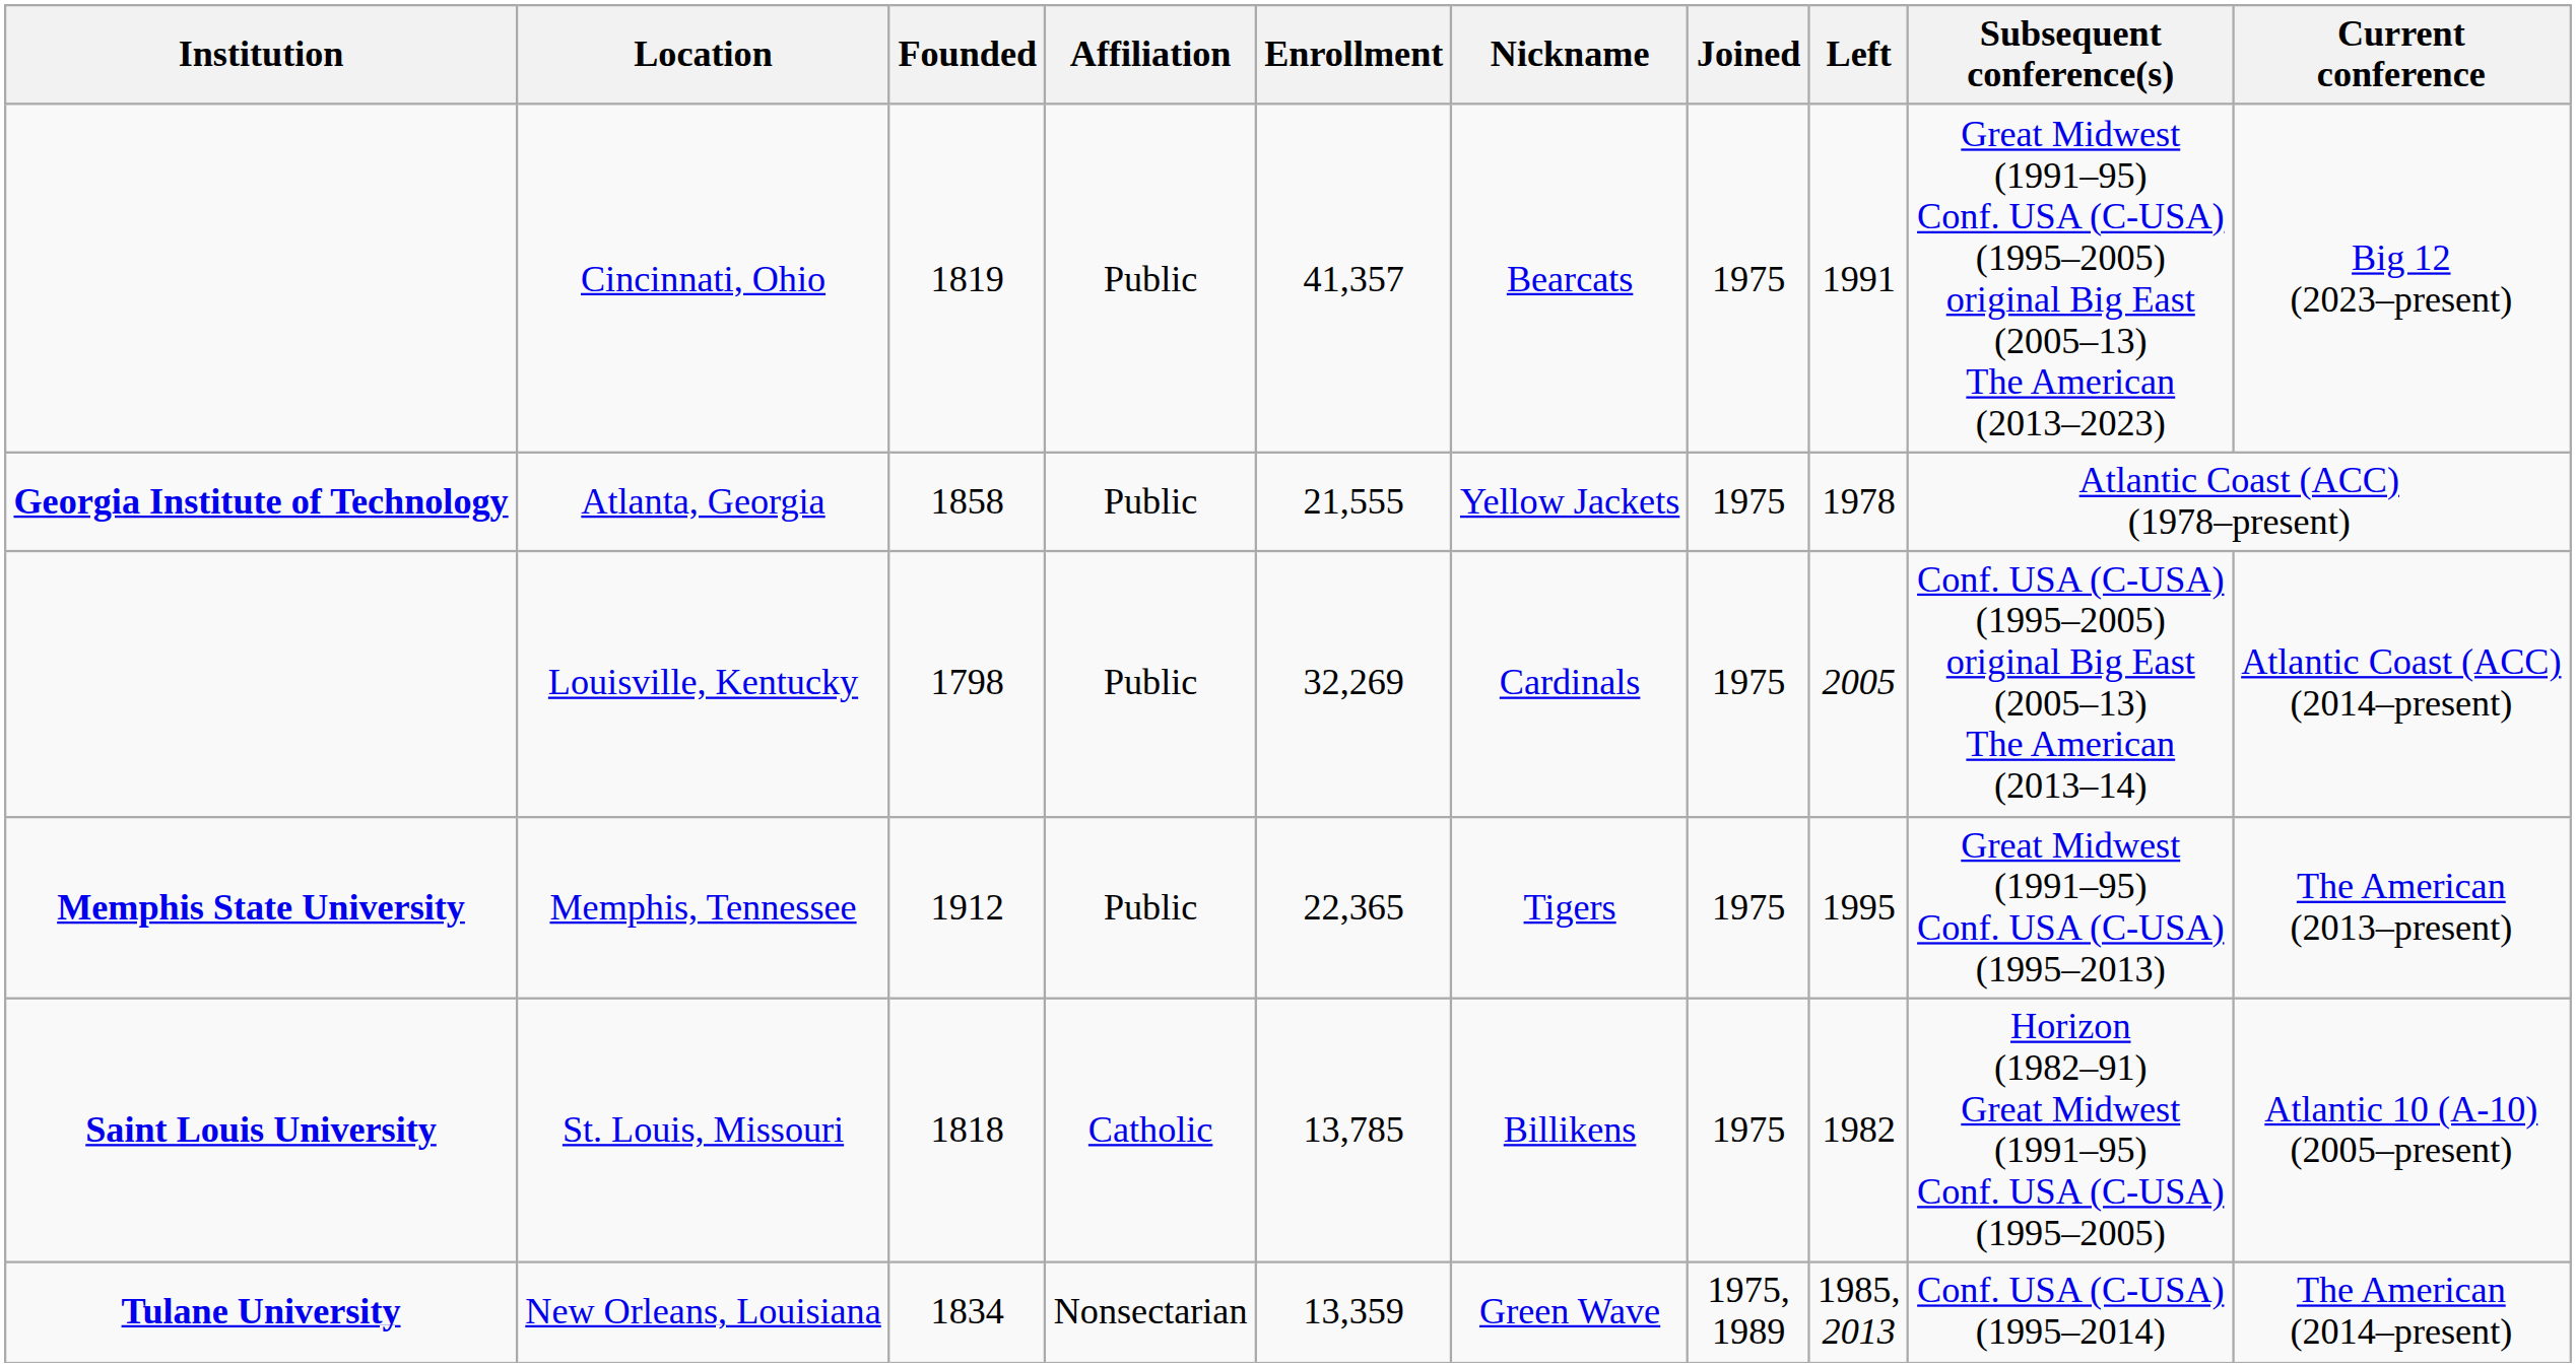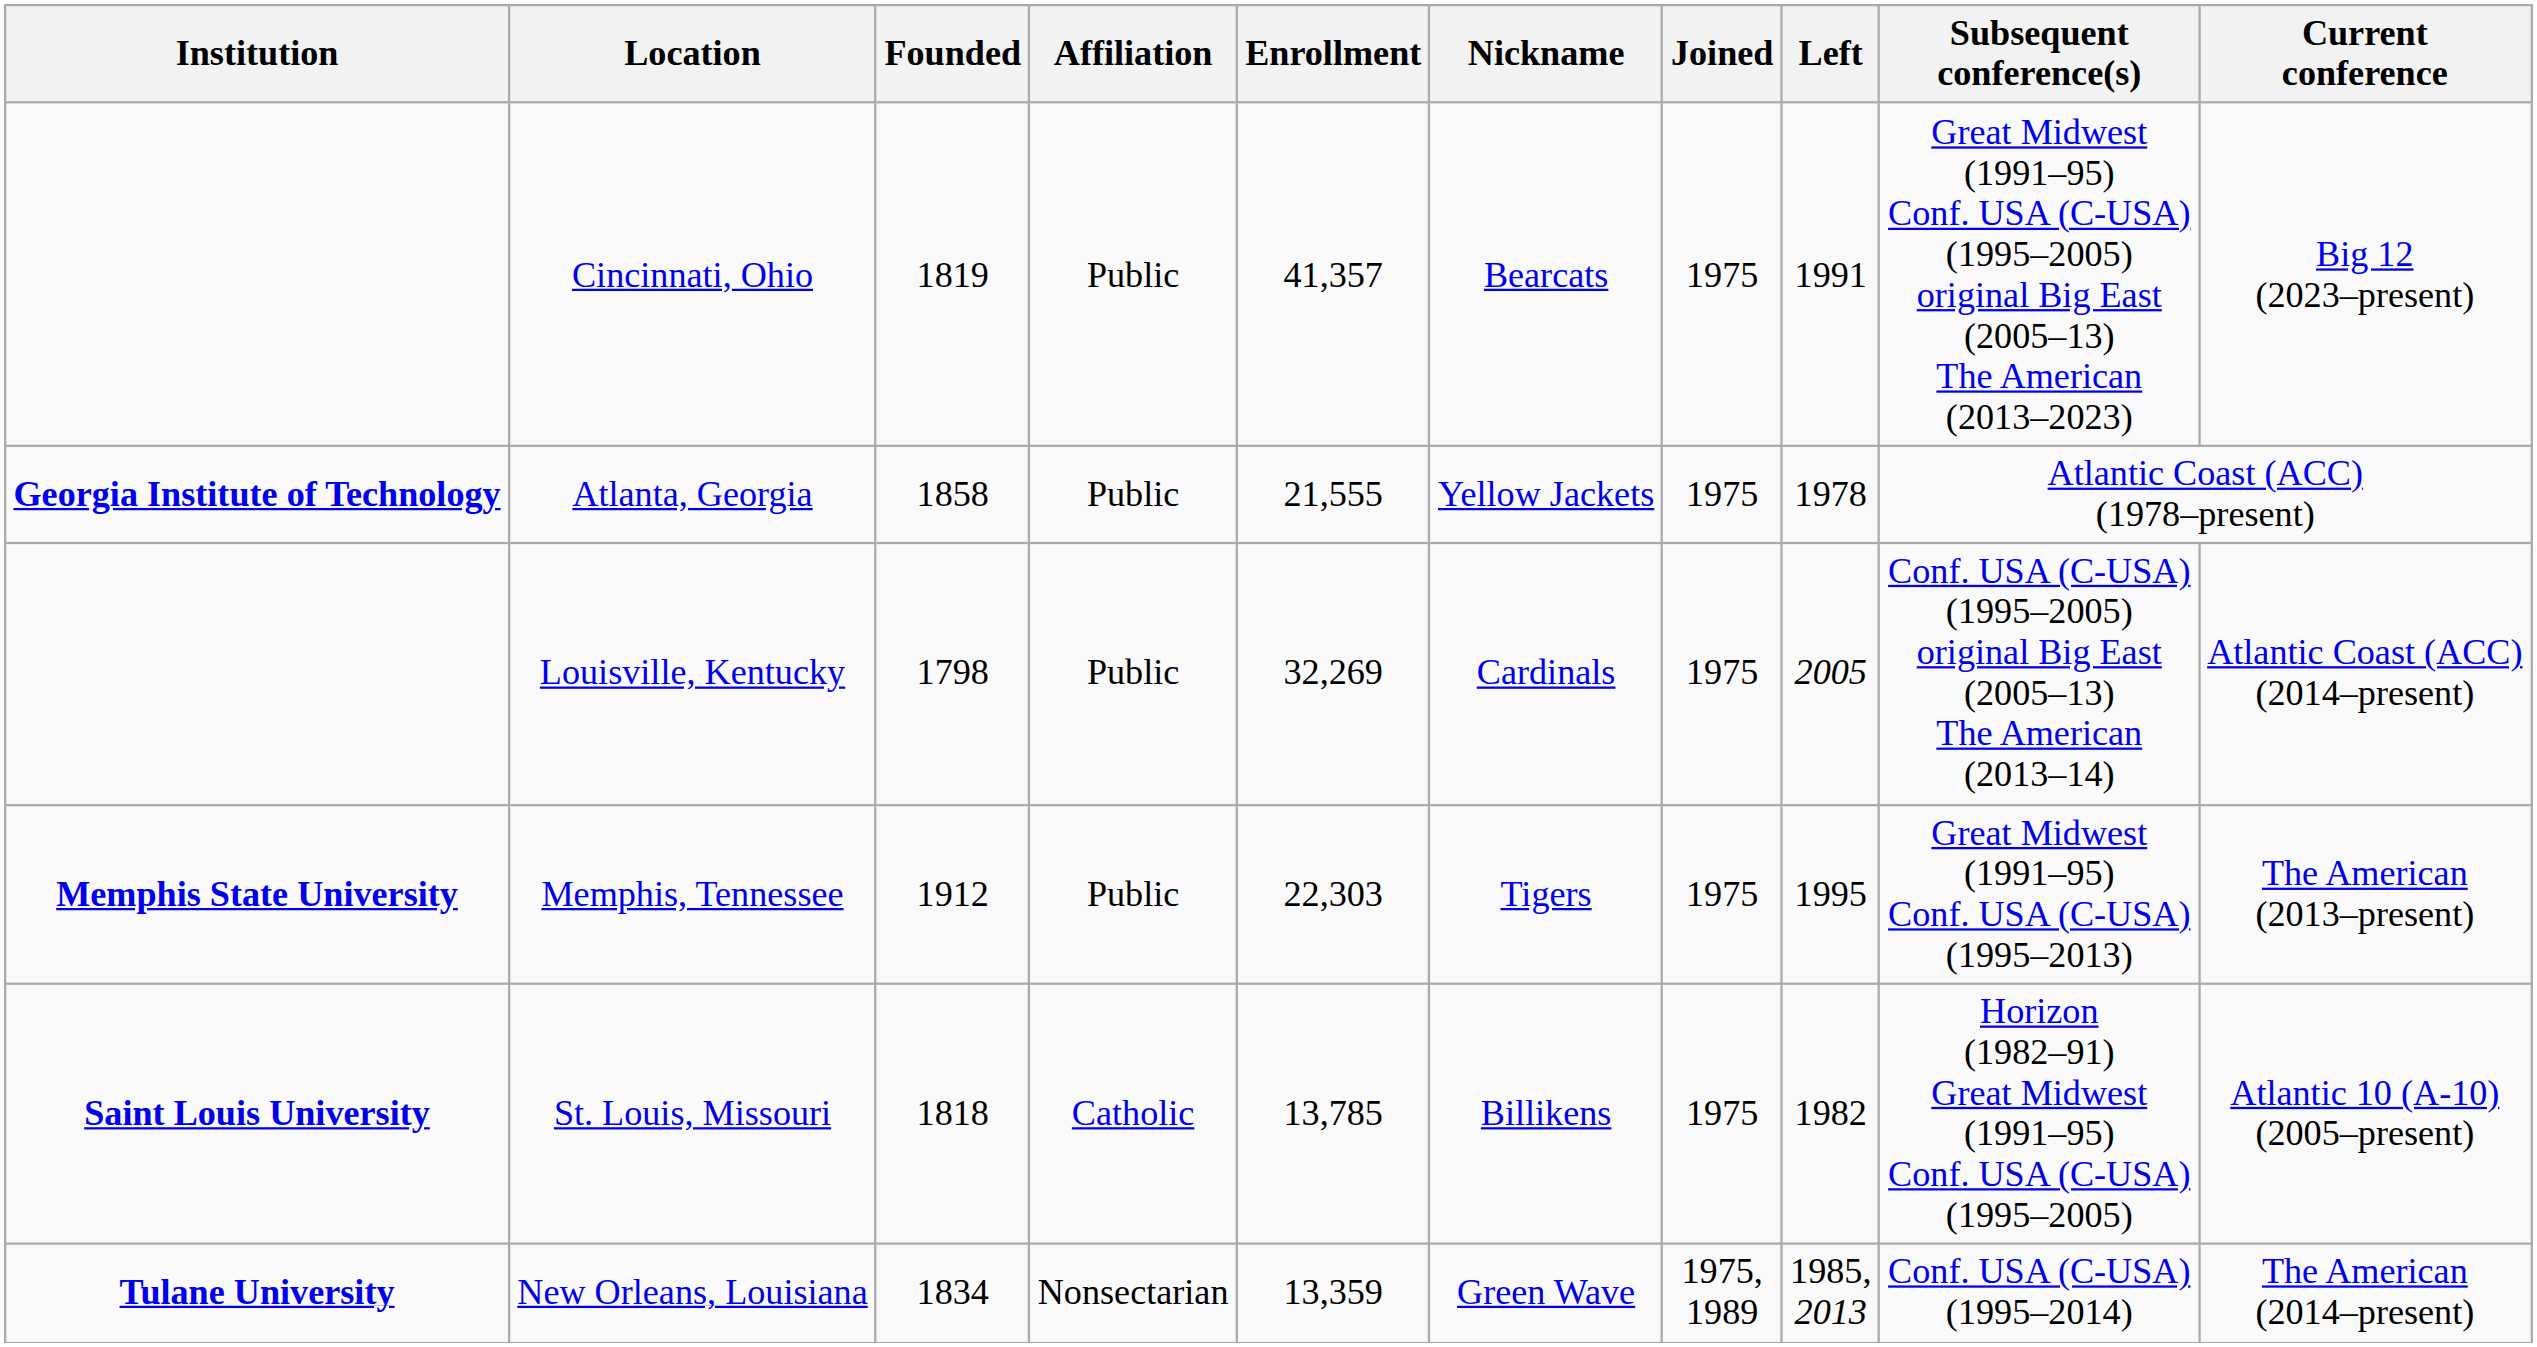Memphis, Tennessee | Enrollment: 22,365 -> 22,303
